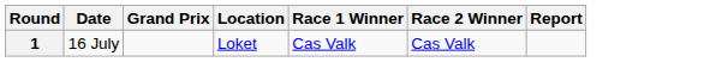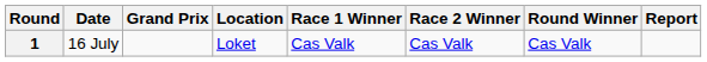+ column: Round Winner | Cas Valk
